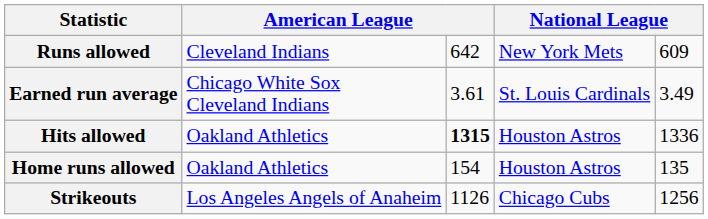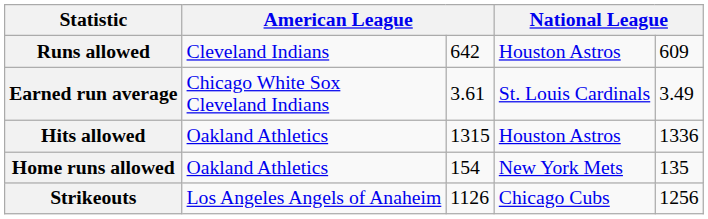Runs allowed | column 4: New York Mets -> Houston Astros
Hits allowed | column 3: bold -> normal
Home runs allowed | column 4: Houston Astros -> New York Mets
